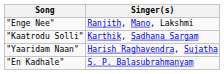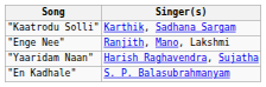rows swapped: "Kaatrodu Solli" <-> "Enge Nee"
